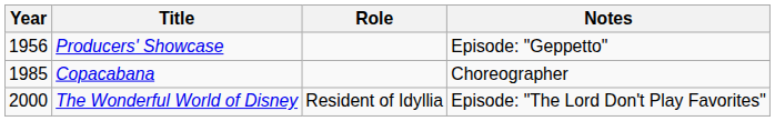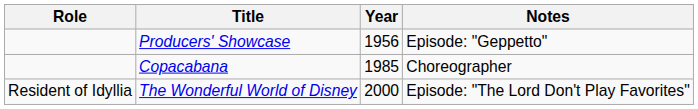columns swapped: Year <-> Role
